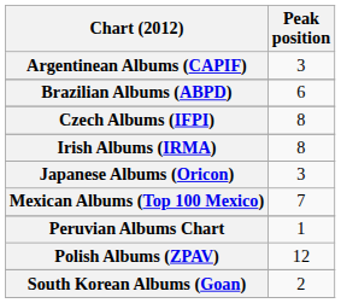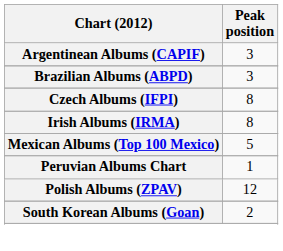Brazilian Albums (ABPD) | Peak position: 6 -> 3
- row: Japanese Albums (Oricon) | 3
Mexican Albums (Top 100 Mexico) | Peak position: 7 -> 5
